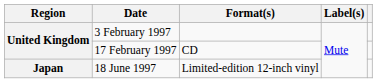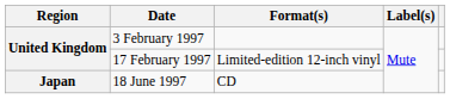17 February 1997 | Format(s): CD -> Limited-edition 12-inch vinyl
18 June 1997 | Format(s): Limited-edition 12-inch vinyl -> CD
